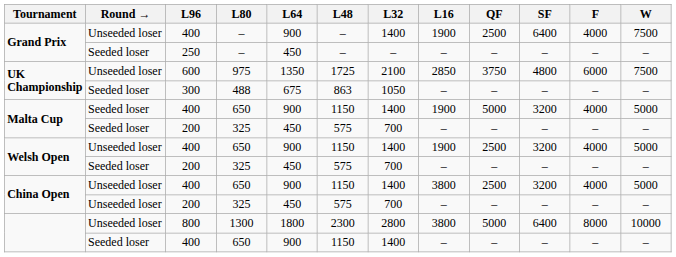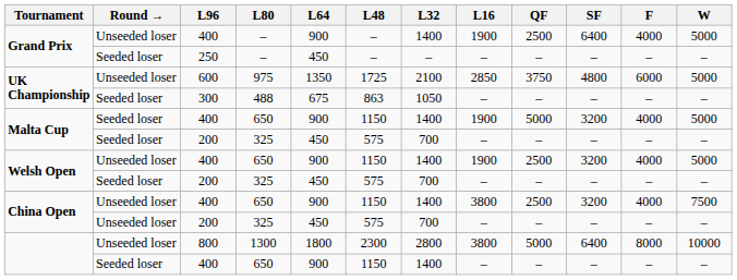Grand Prix / 400 | W: 7500 -> 5000
UK Championship / 600 | W: 7500 -> 5000
China Open / 400 | W: 5000 -> 7500
